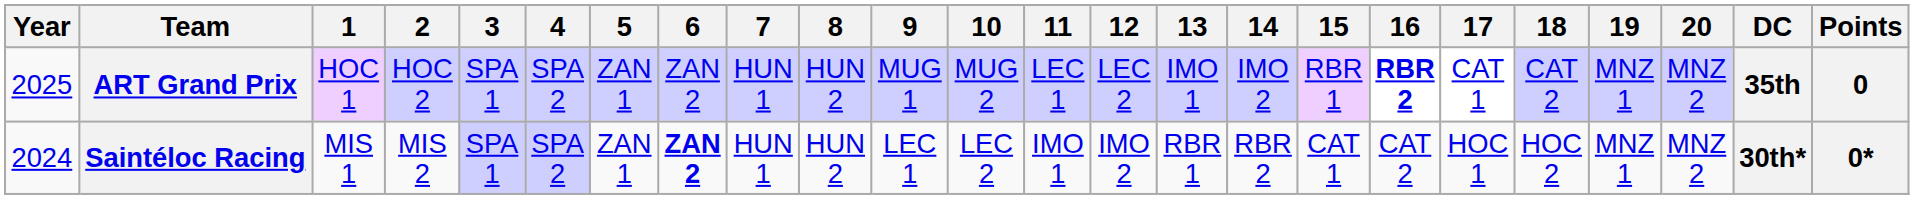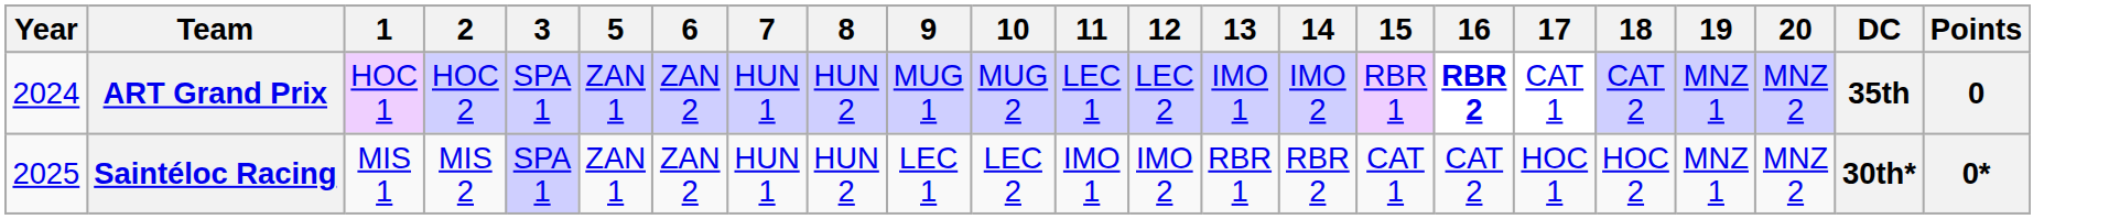- column: 4 | SPA 2 | SPA 2
ART Grand Prix | Year: 2025 -> 2024
Saintéloc Racing | Year: 2024 -> 2025
Saintéloc Racing | 6: bold -> normal
